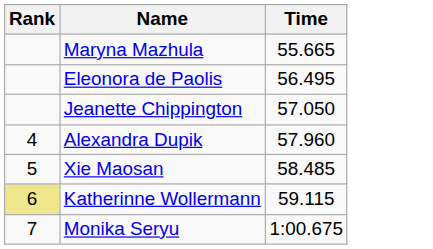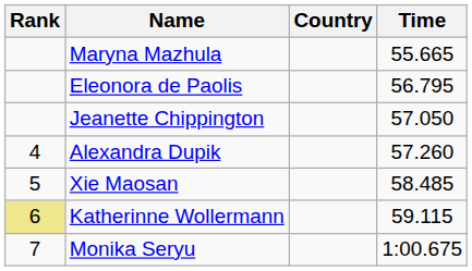+ column: Country
Eleonora de Paolis | Time: 56.495 -> 56.795
Alexandra Dupik | Time: 57.960 -> 57.260
